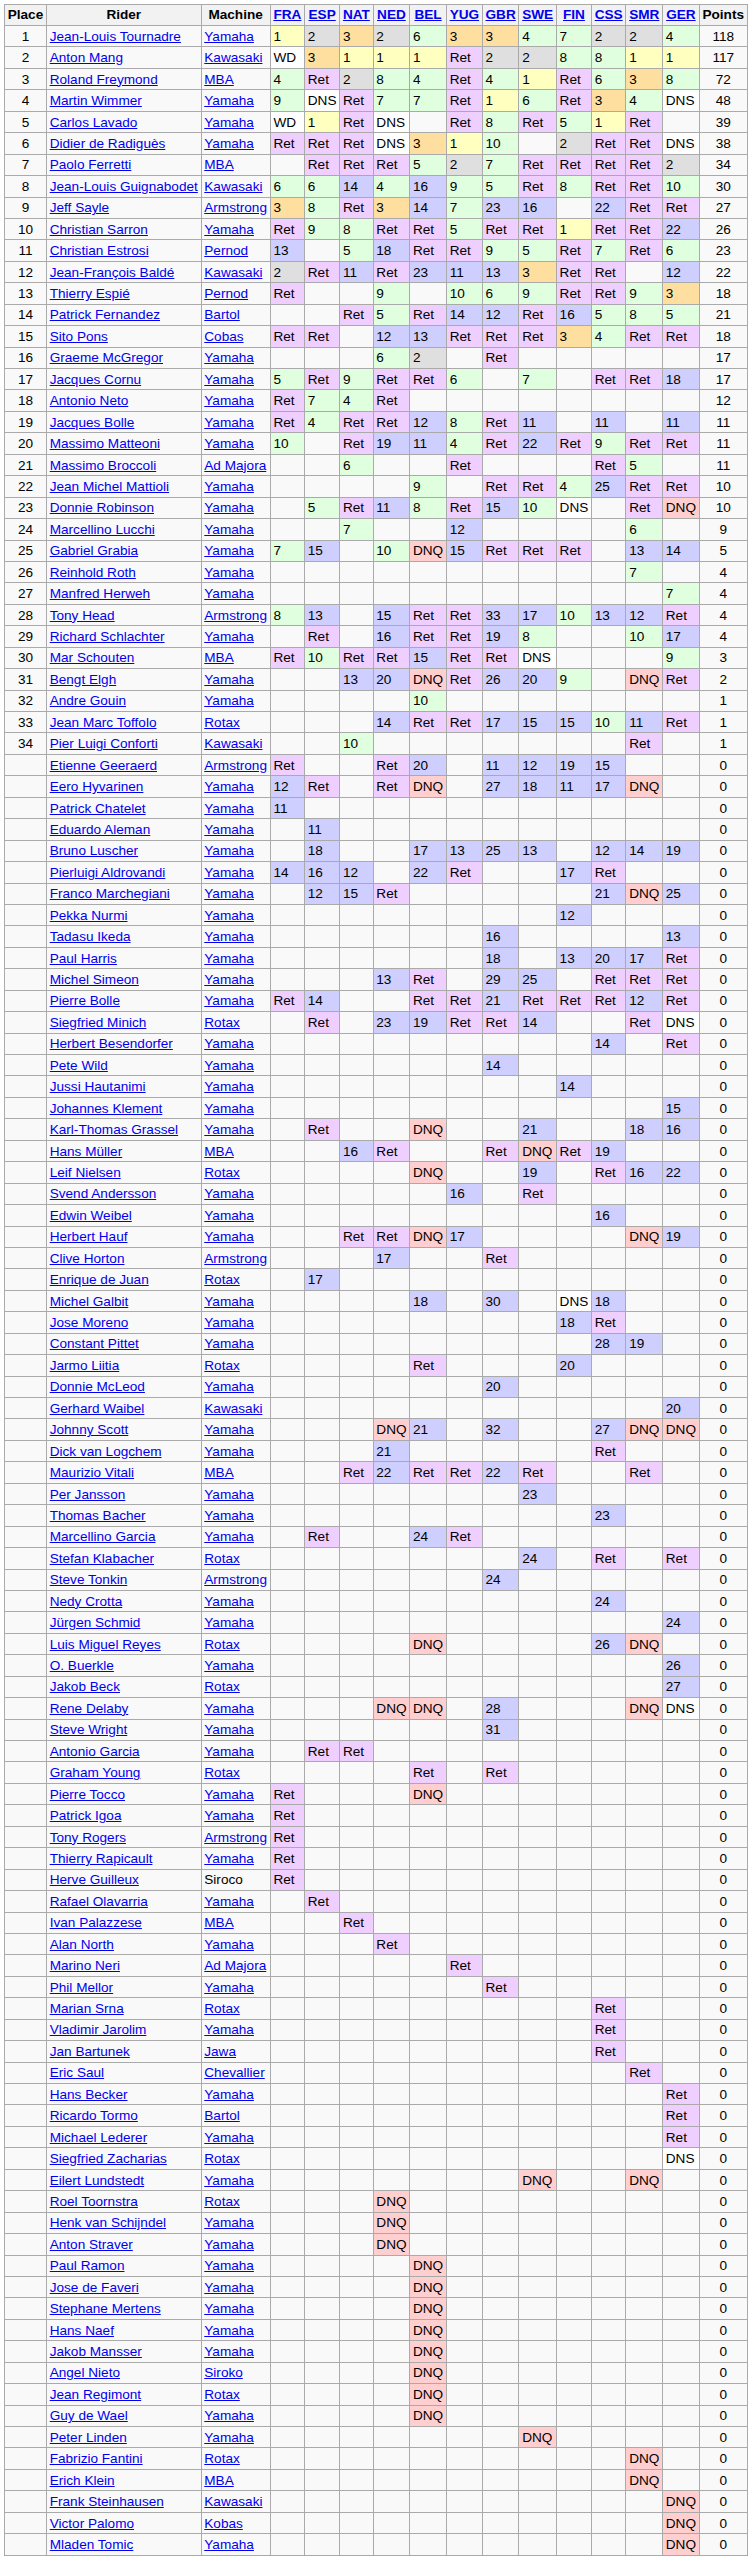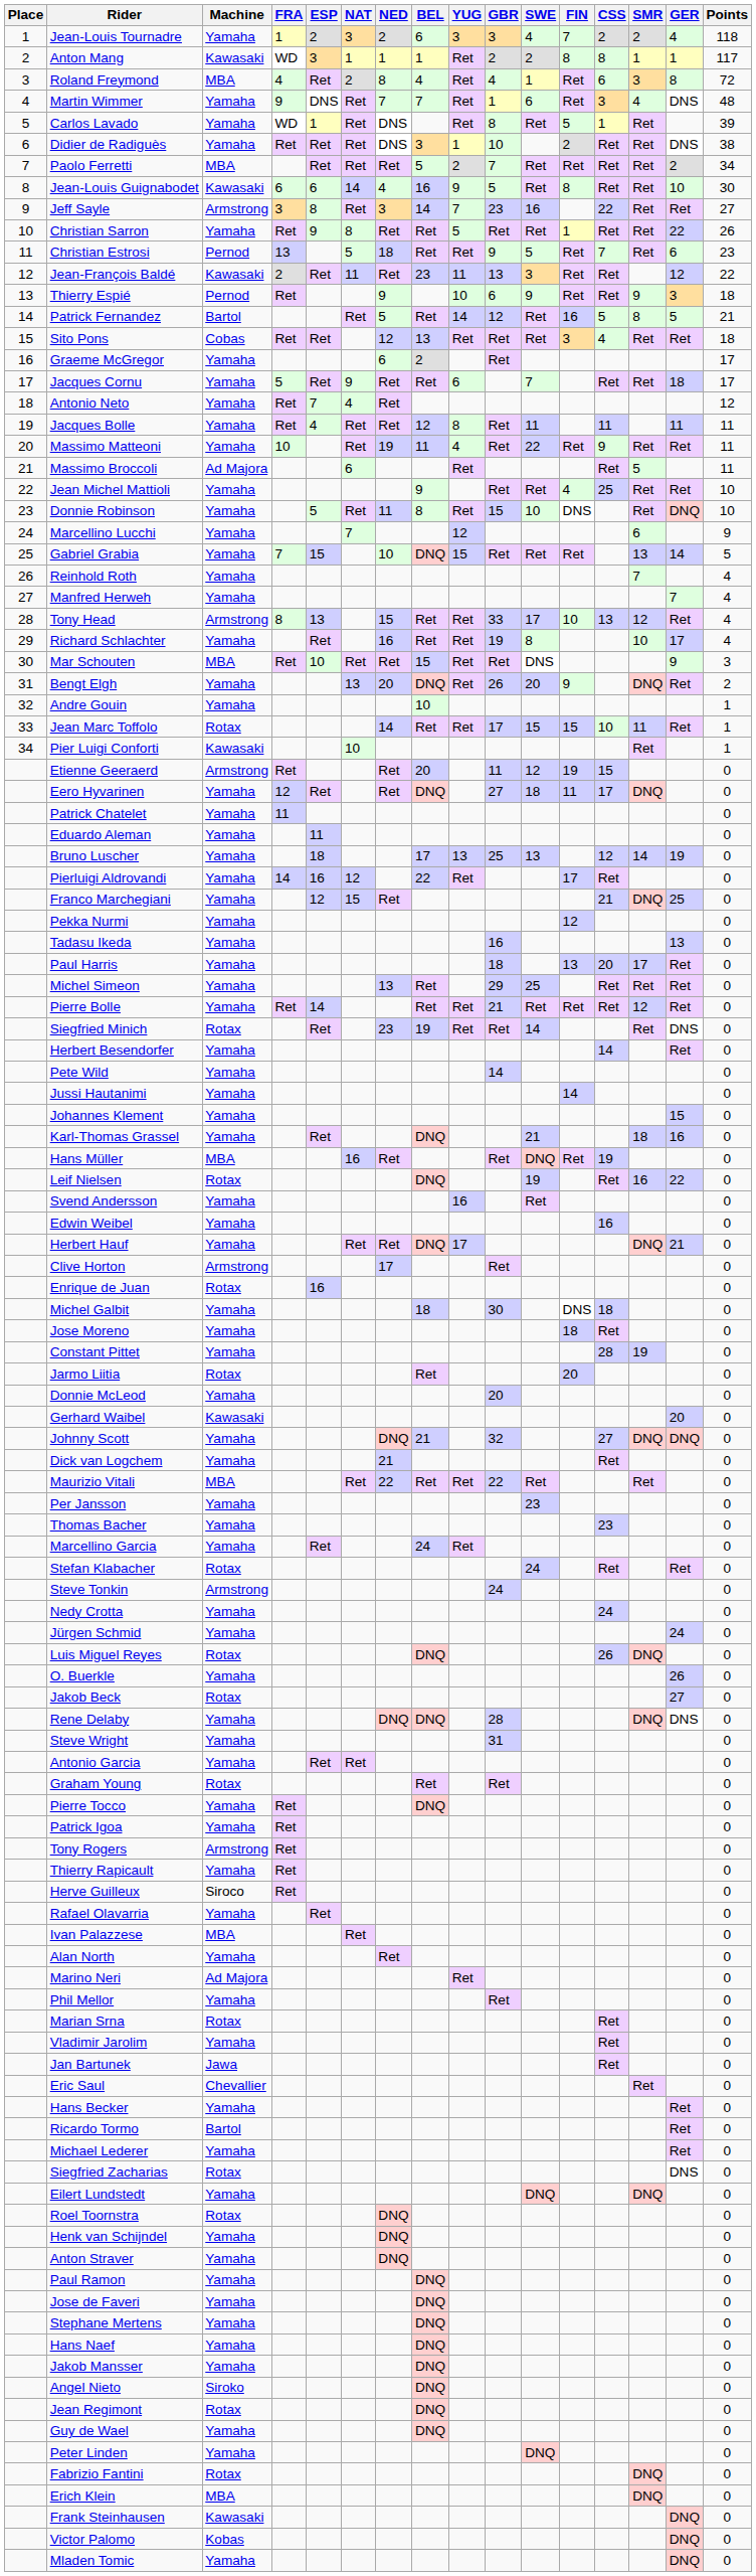Herbert Hauf | GER: 19 -> 21
Enrique de Juan | ESP: 17 -> 16
